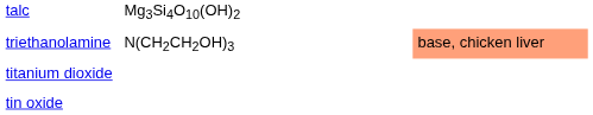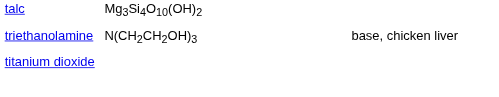triethanolamine | column 3: lightsalmon background -> no background
- row: tin oxide
